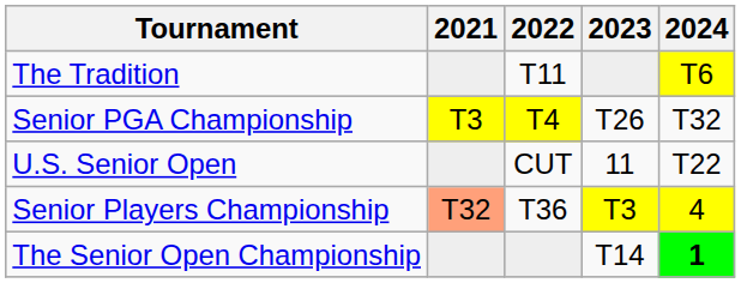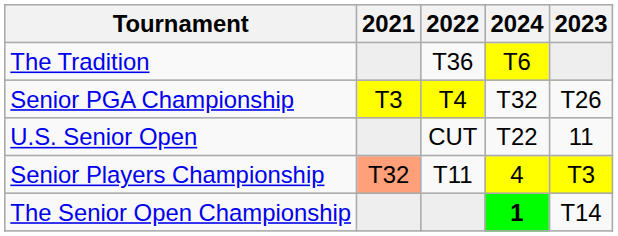columns swapped: 2023 <-> 2024
The Tradition | 2022: T11 -> T36
Senior Players Championship | 2022: T36 -> T11
